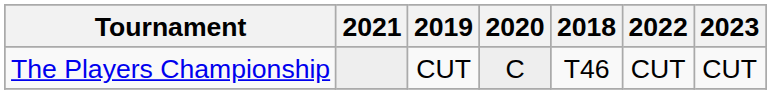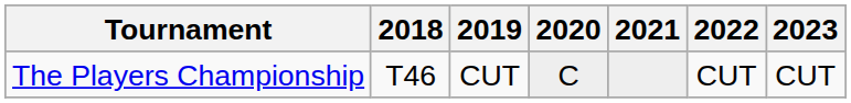columns swapped: 2018 <-> 2021
